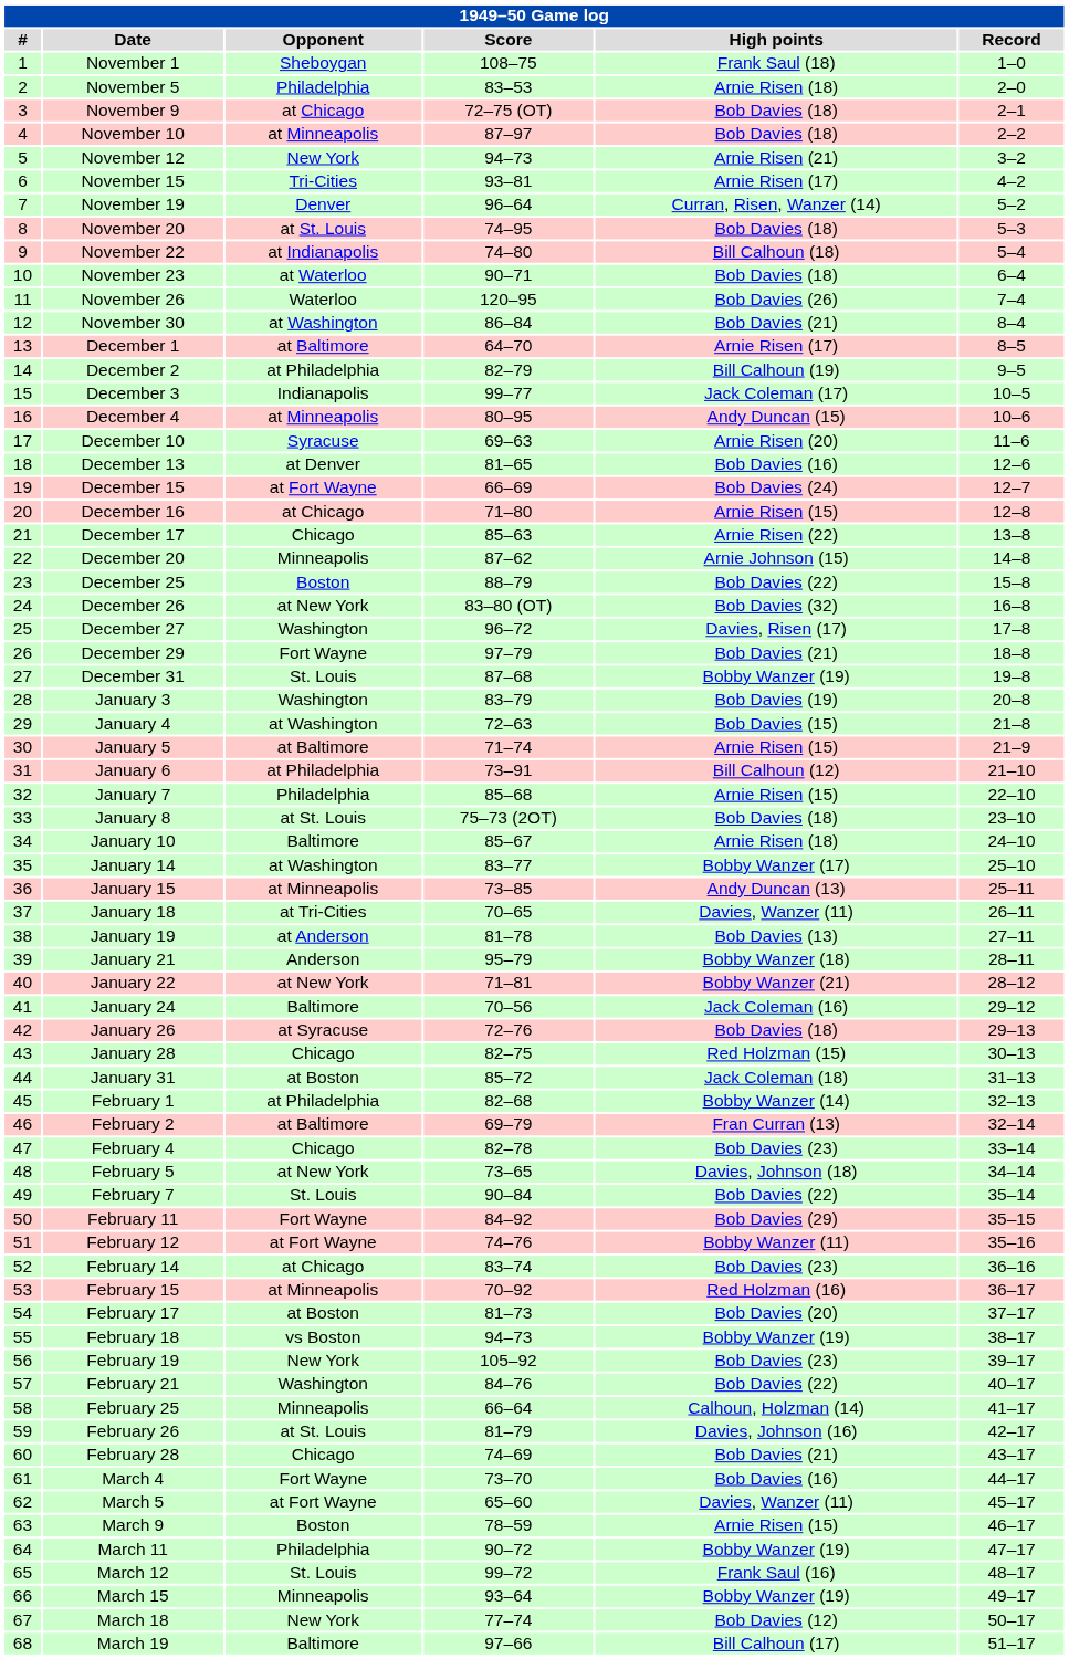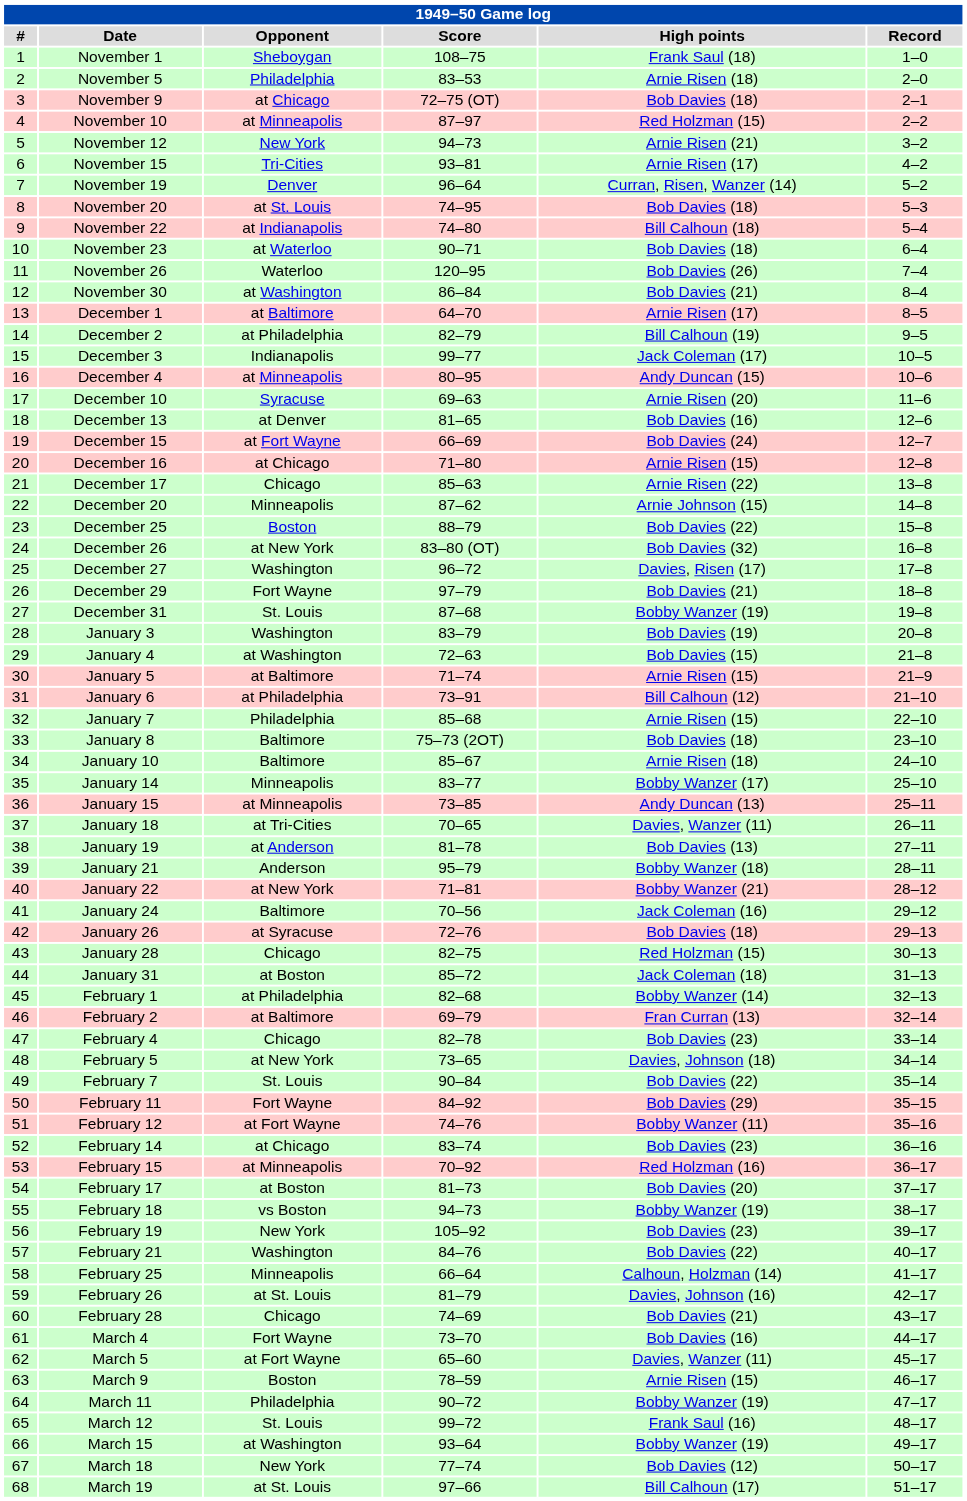November 10 | High points: Bob Davies (18) -> Red Holzman (15)
January 8 | Opponent: at St. Louis -> Baltimore
January 14 | Opponent: at Washington -> Minneapolis
March 15 | Opponent: Minneapolis -> at Washington
March 19 | Opponent: Baltimore -> at St. Louis
